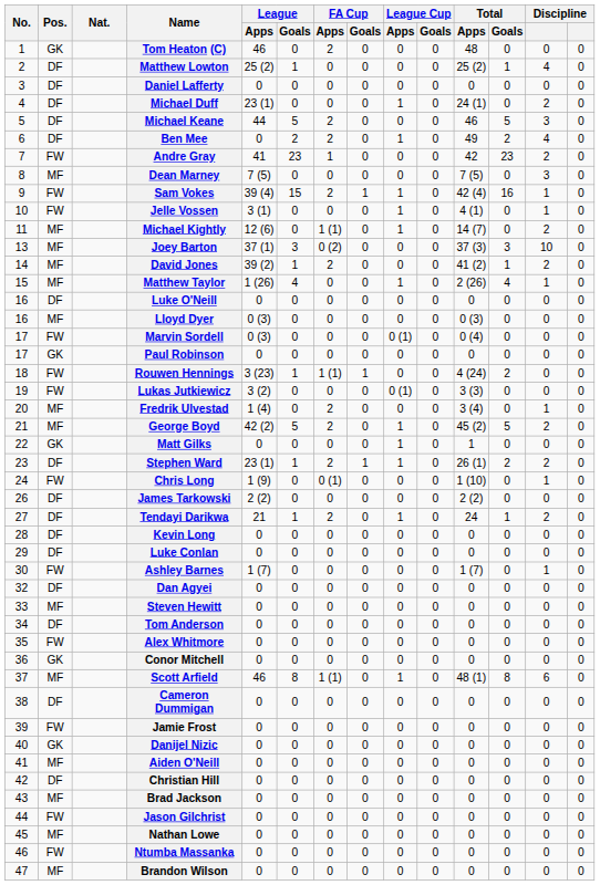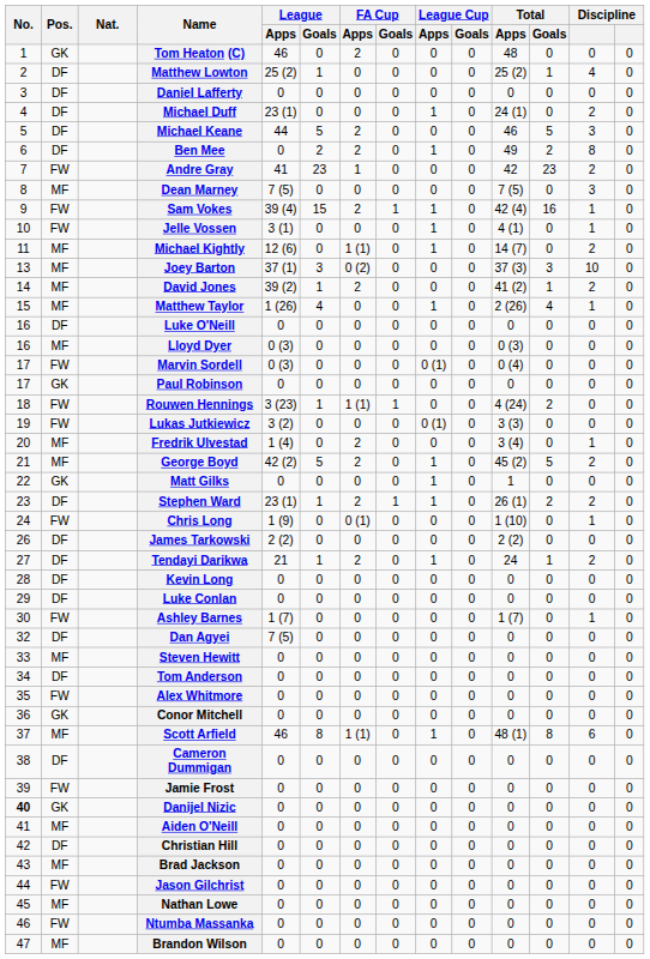Ben Mee | column 13: 4 -> 8
Dan Agyei | League / Apps: 0 -> 7 (5)
Danijel Nizic | No.: normal -> bold
